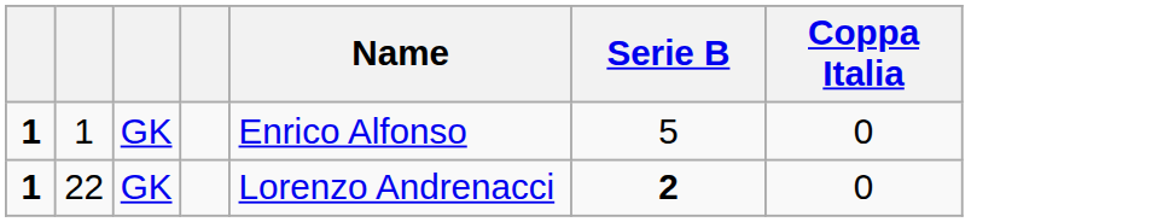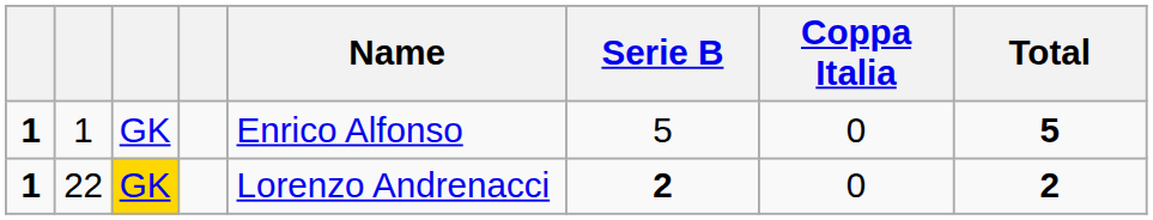+ column: Total | 5 | 2
22 | column 3: no background -> gold background
